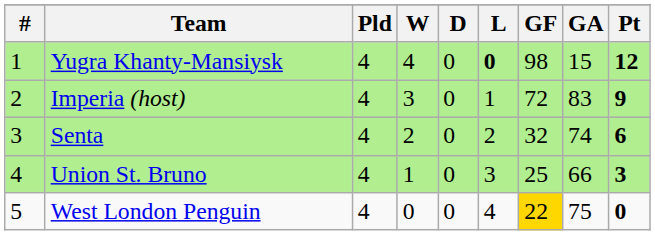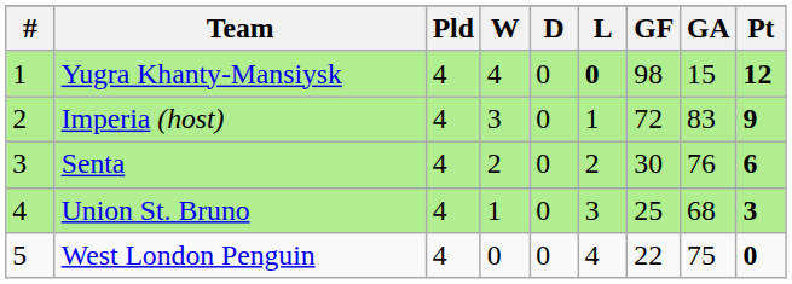Senta | GF: 32 -> 30
Senta | GA: 74 -> 76
Union St. Bruno | GA: 66 -> 68
West London Penguin | GF: gold background -> no background
